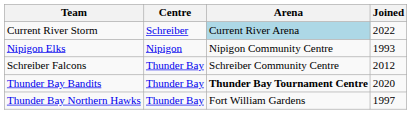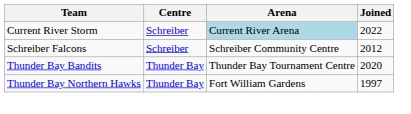- row: Nipigon Elks | Nipigon | Nipigon Community Centre | 1993
Schreiber Falcons | Centre: Thunder Bay -> Schreiber
Thunder Bay Bandits | Arena: bold -> normal
